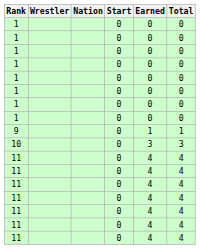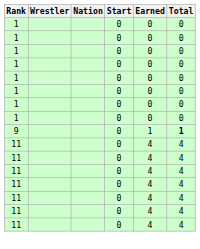9 | Total: normal -> bold
- row: 10 | 0 | 3 | 3
